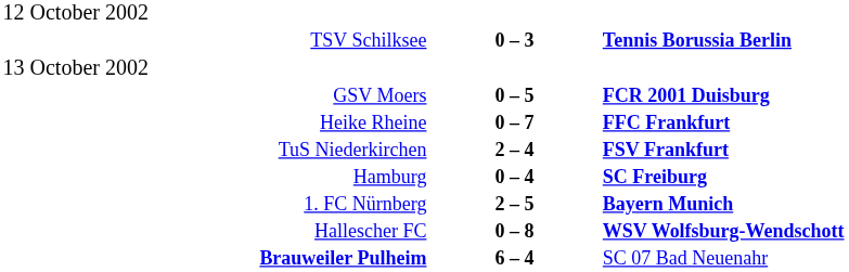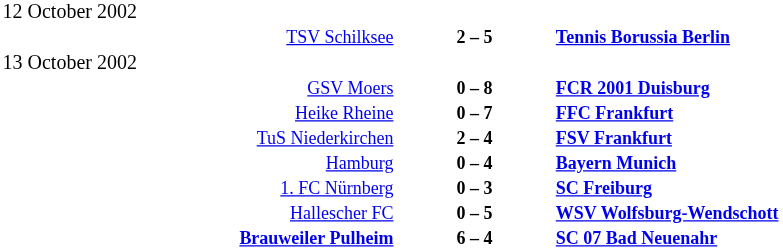TSV Schilksee | column 2: 0 – 3 -> 2 – 5
GSV Moers | column 2: 0 – 5 -> 0 – 8
Hamburg | column 3: SC Freiburg -> Bayern Munich
1. FC Nürnberg | column 2: 2 – 5 -> 0 – 3
1. FC Nürnberg | column 3: Bayern Munich -> SC Freiburg
Hallescher FC | column 2: 0 – 8 -> 0 – 5
Brauweiler Pulheim | column 3: normal -> bold
